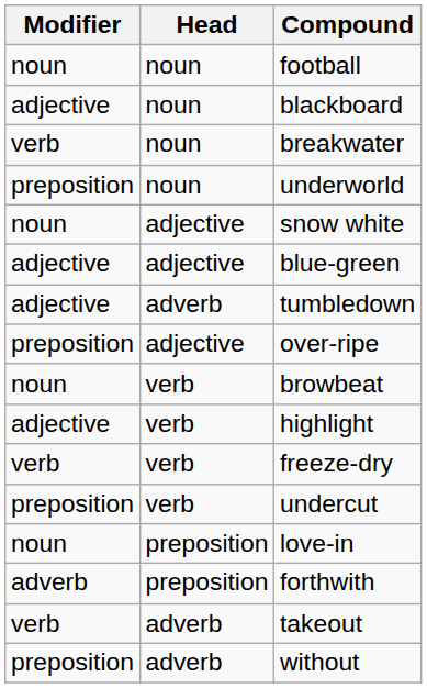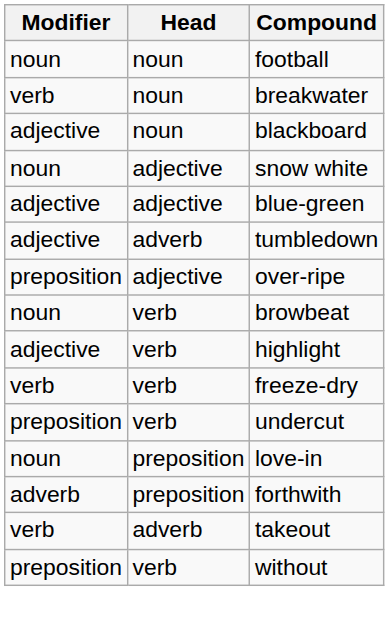rows swapped: blackboard <-> breakwater
- row: preposition | noun | underworld
without | Head: adverb -> verb
